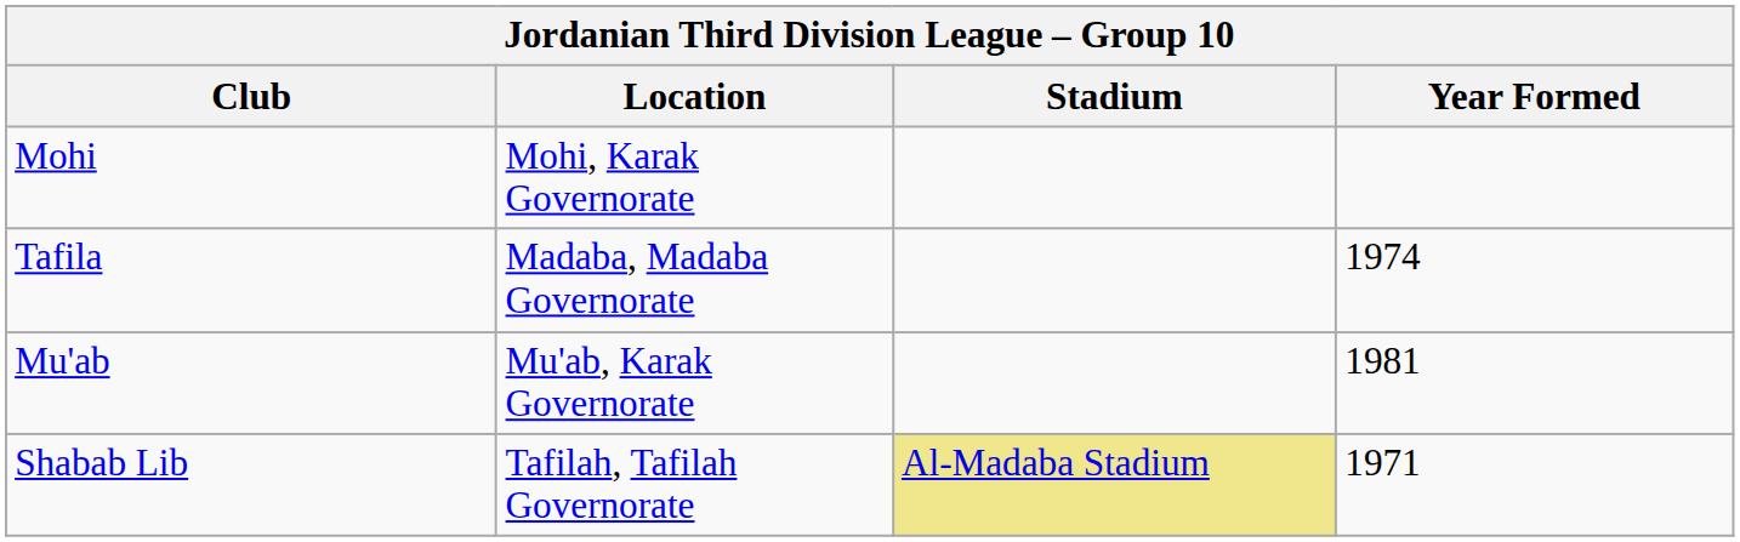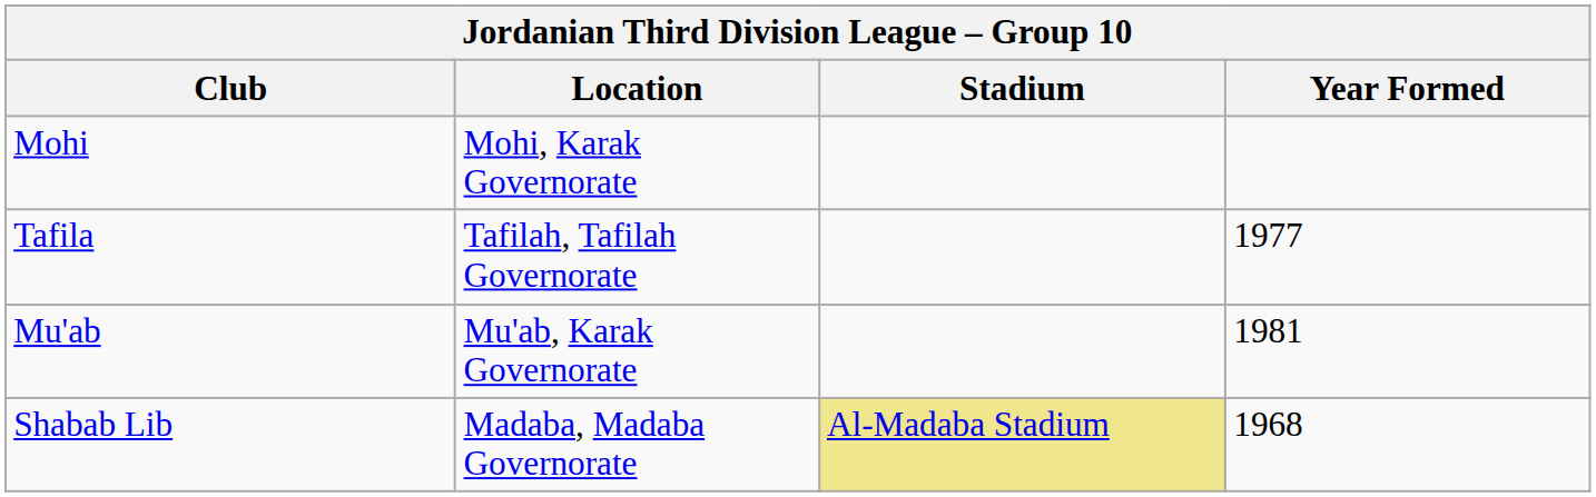Tafila | Location: Madaba, Madaba Governorate -> Tafilah, Tafilah Governorate
Tafila | Year Formed: 1974 -> 1977
Shabab Lib | Location: Tafilah, Tafilah Governorate -> Madaba, Madaba Governorate
Shabab Lib | Year Formed: 1971 -> 1968
